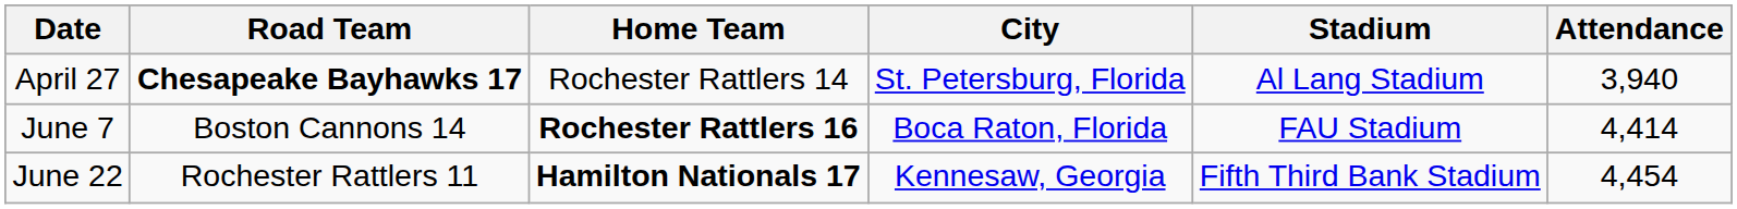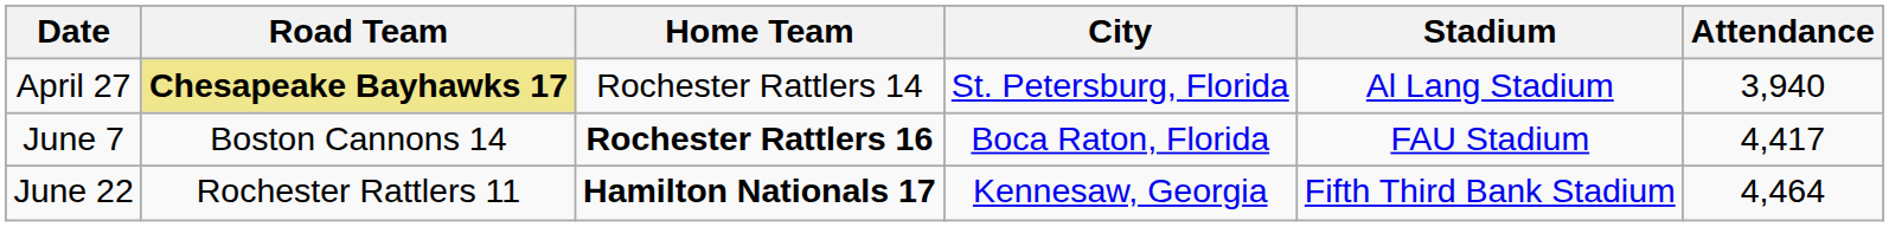April 27 | Road Team: no background -> khaki background
June 7 | Attendance: 4,414 -> 4,417
June 22 | Attendance: 4,454 -> 4,464
